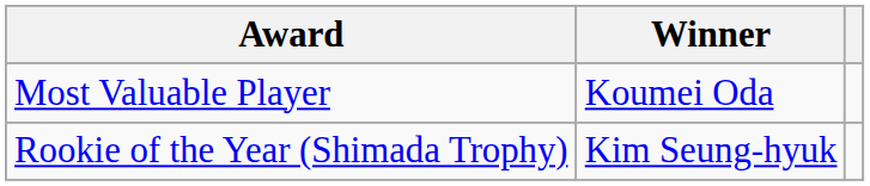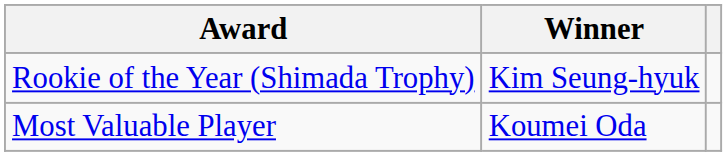rows swapped: Most Valuable Player <-> Rookie of the Year (Shimada Trophy)
